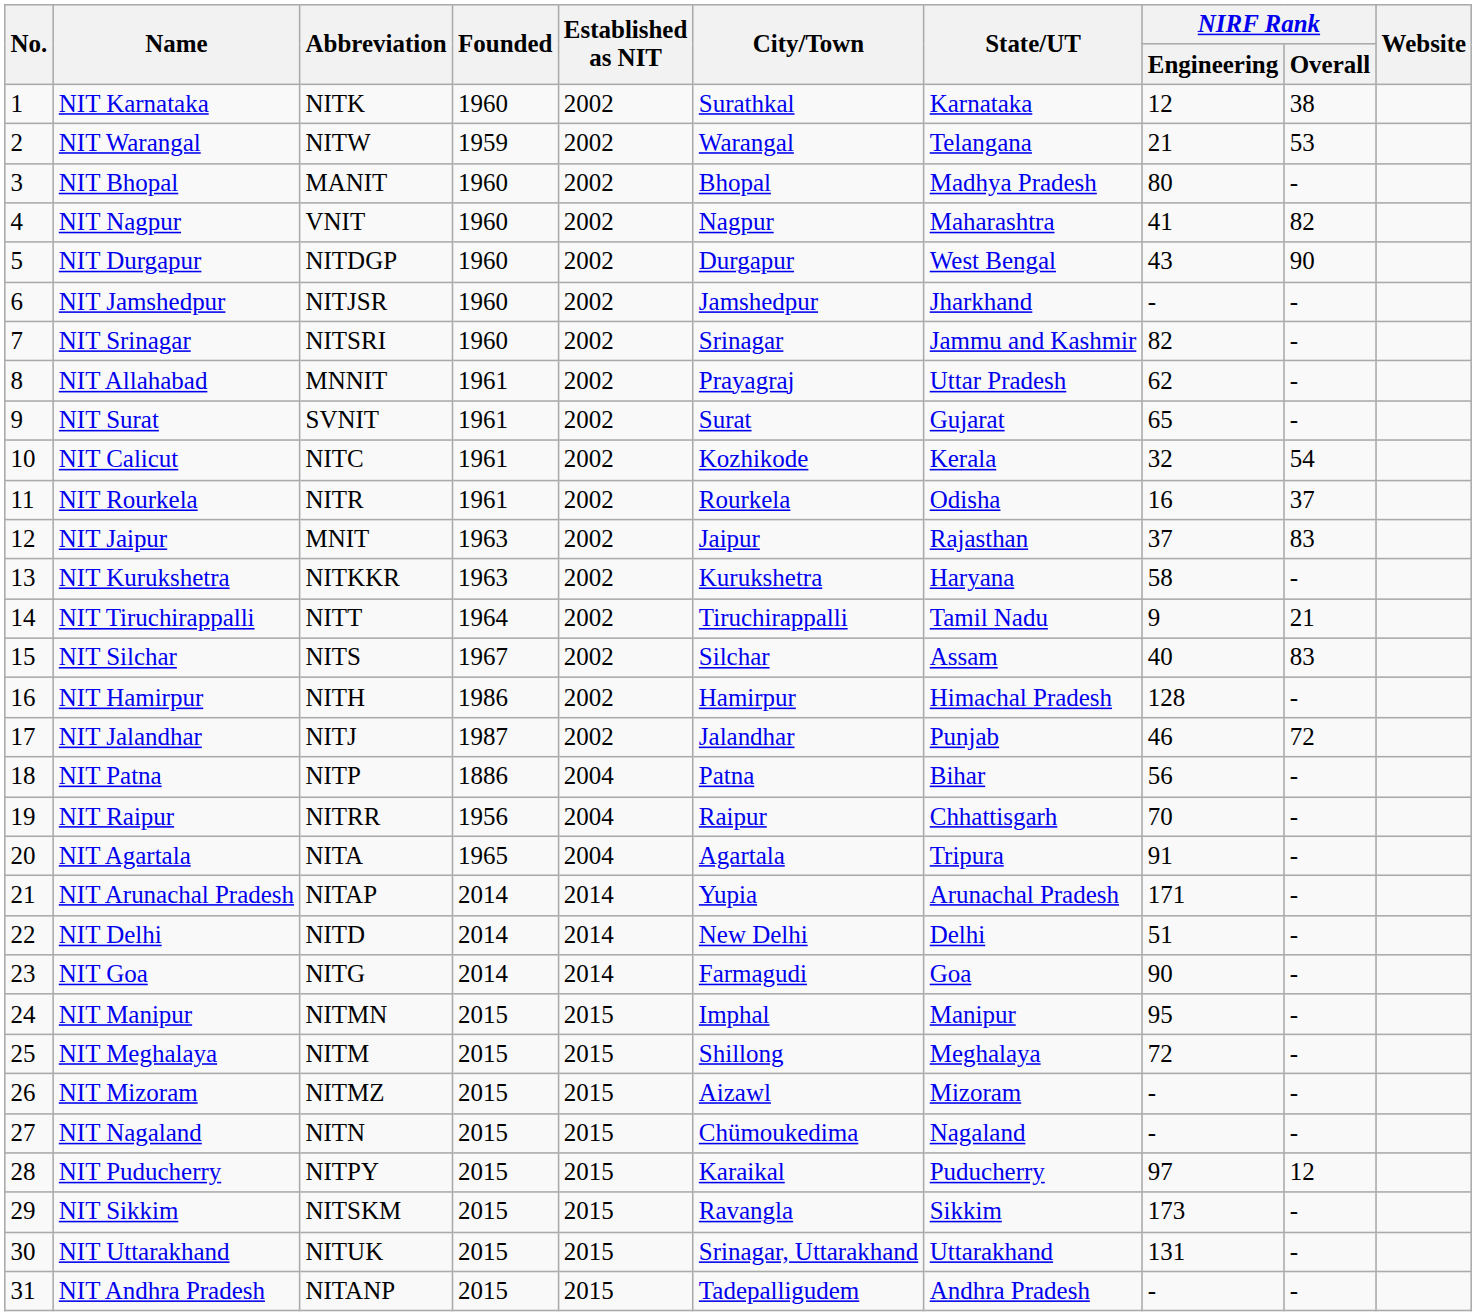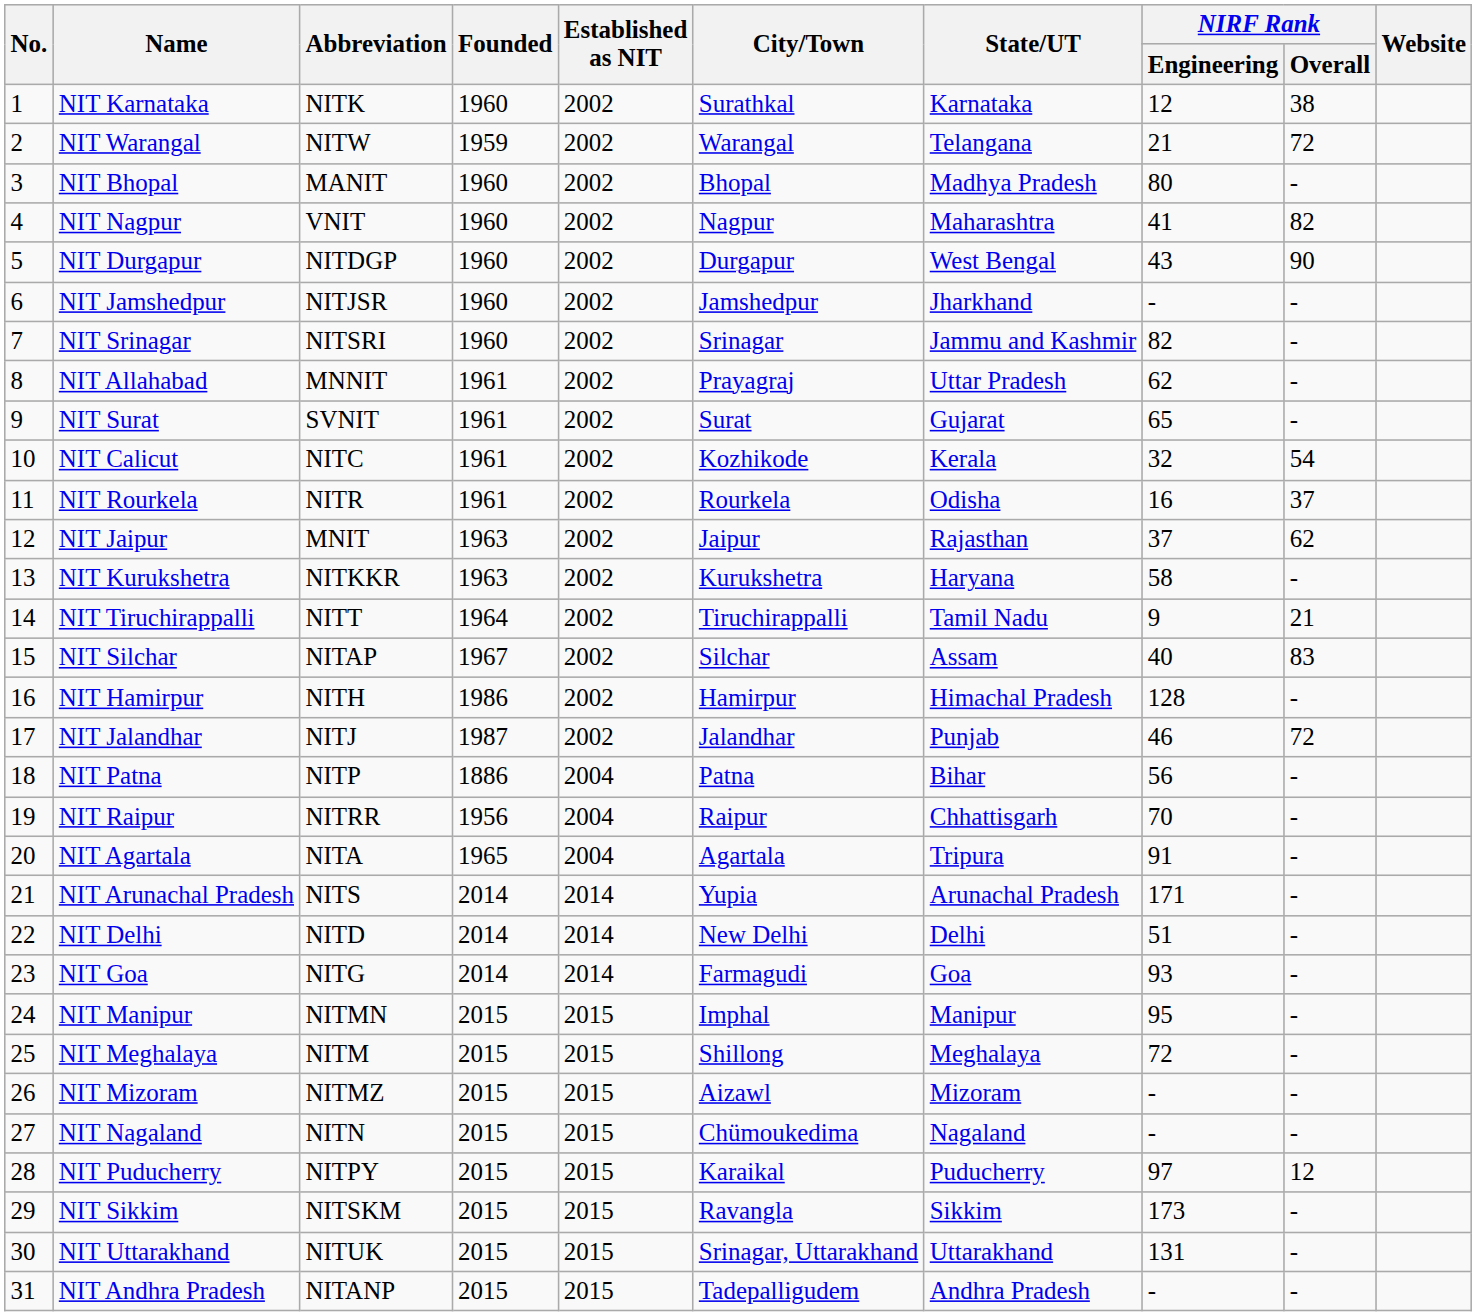NIT Warangal | NIRF Rank / Overall: 53 -> 72
NIT Jaipur | NIRF Rank / Overall: 83 -> 62
NIT Silchar | Abbreviation: NITS -> NITAP
NIT Arunachal Pradesh | Abbreviation: NITAP -> NITS
NIT Goa | NIRF Rank / Engineering: 90 -> 93
